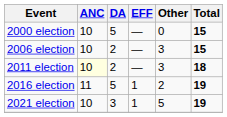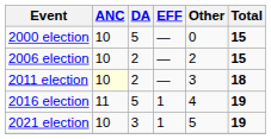2006 election | Other: 3 -> 2
2016 election | Other: 2 -> 4
